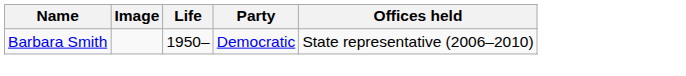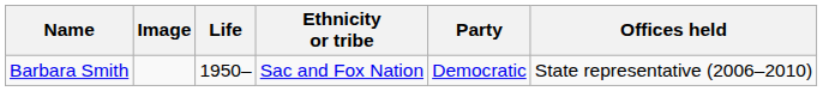+ column: Ethnicity or tribe | Sac and Fox Nation
